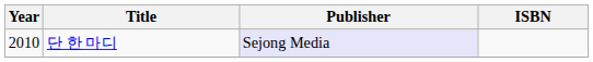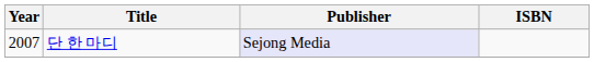단 한 마디 | Year: 2010 -> 2007
